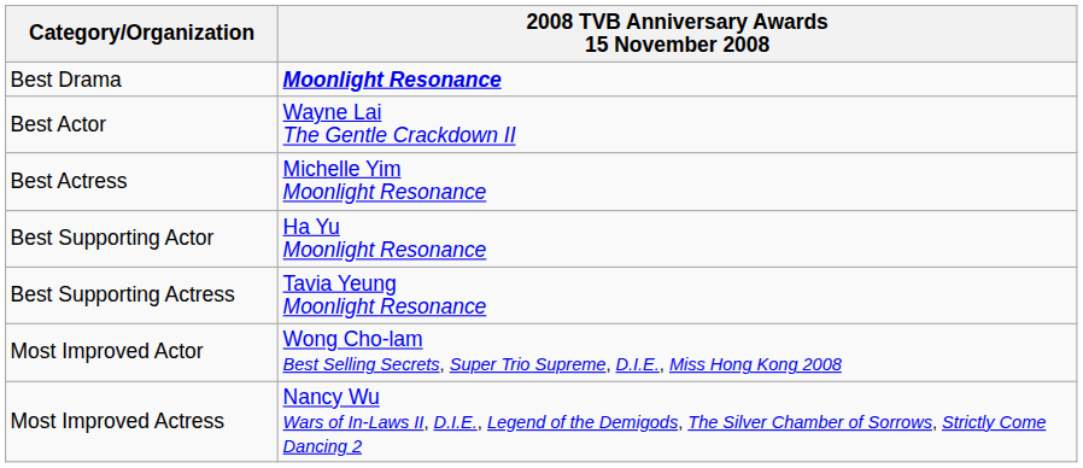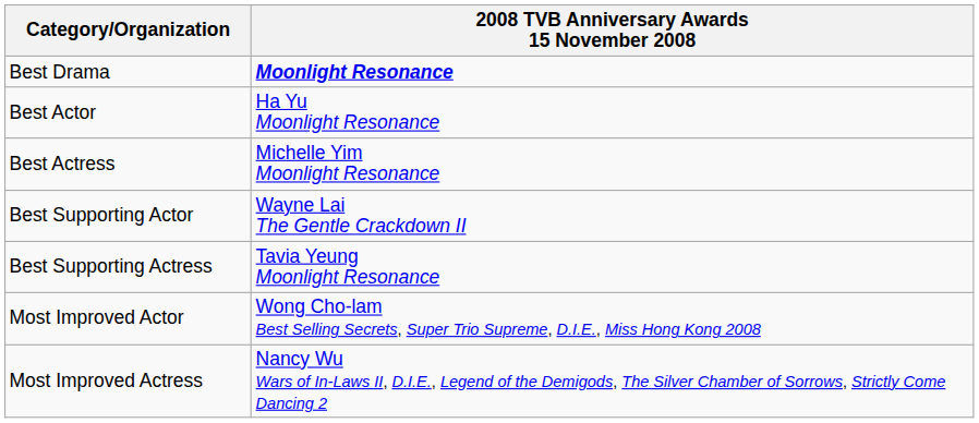Best Actor | 2008 TVB Anniversary Awards 15 November 2008: Wayne Lai The Gentle Crackdown II -> Ha Yu Moonlight Resonance
Best Supporting Actor | 2008 TVB Anniversary Awards 15 November 2008: Ha Yu Moonlight Resonance -> Wayne Lai The Gentle Crackdown II
